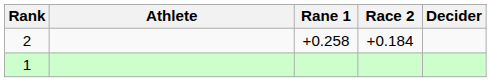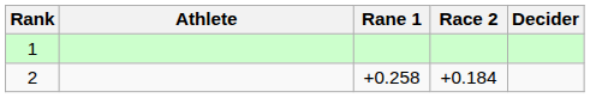rows swapped: 1 <-> 2
